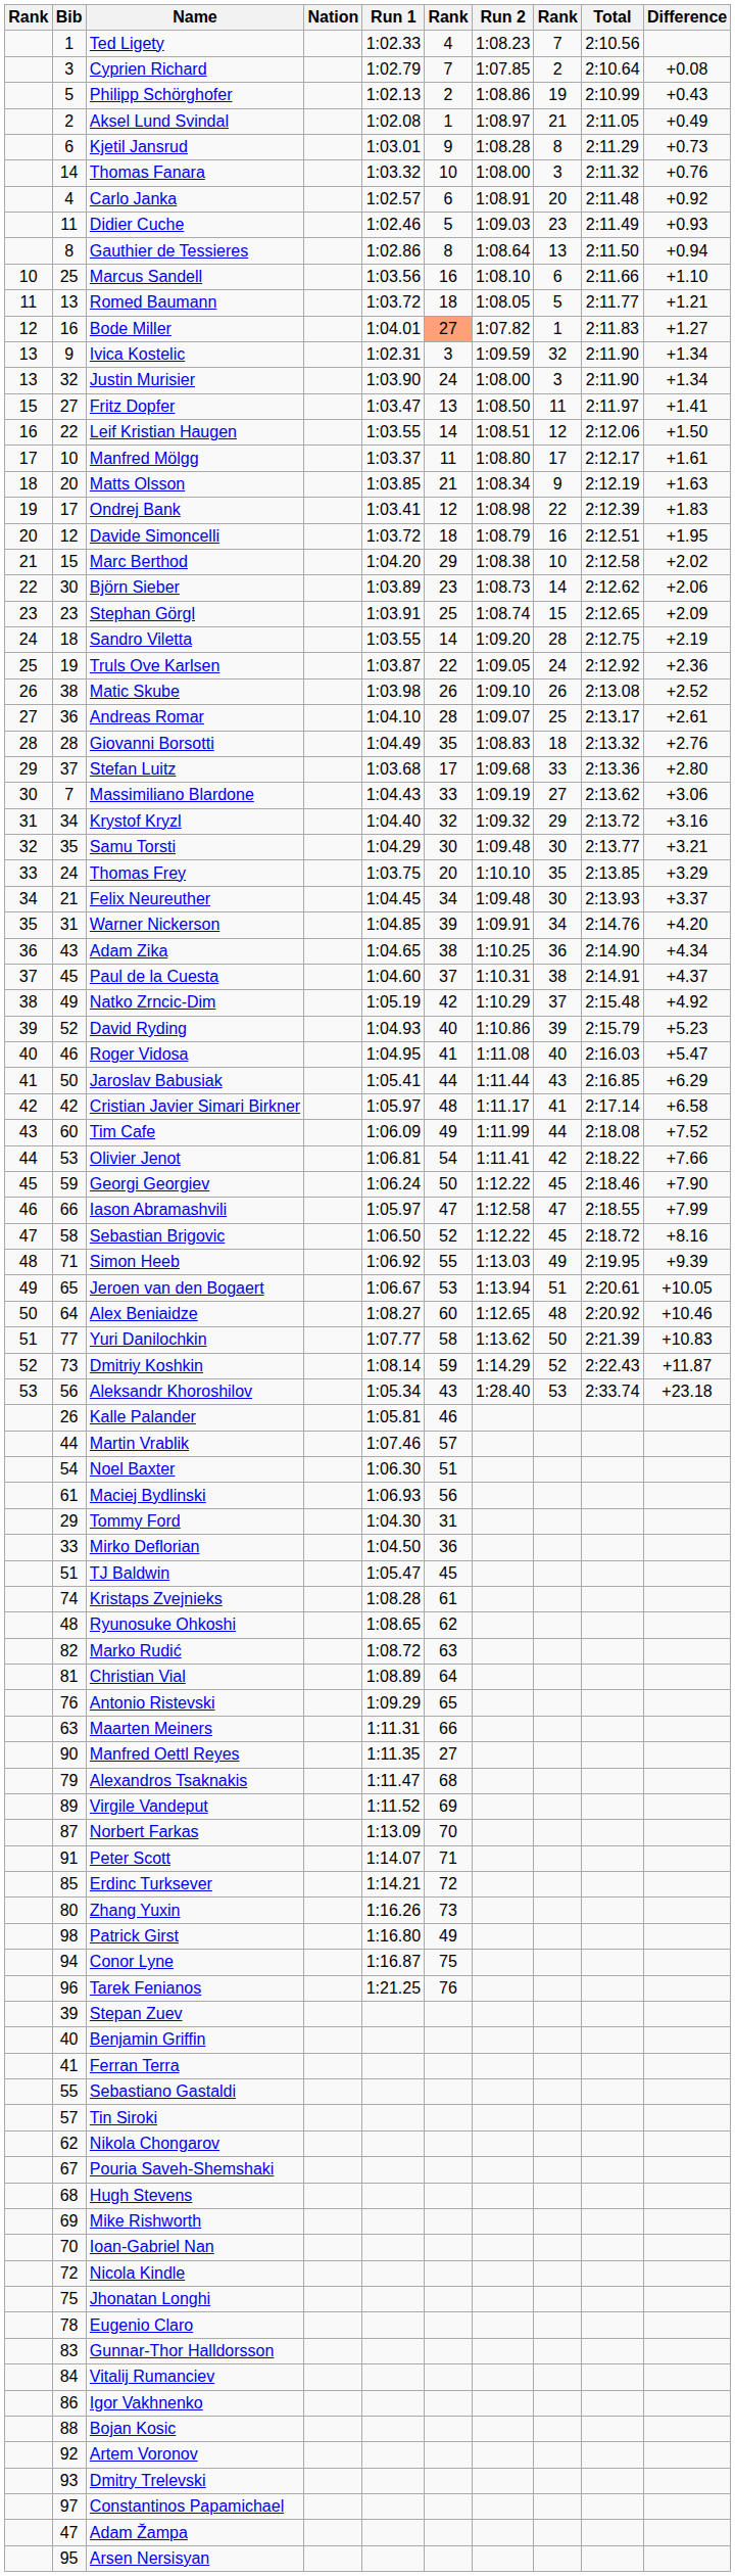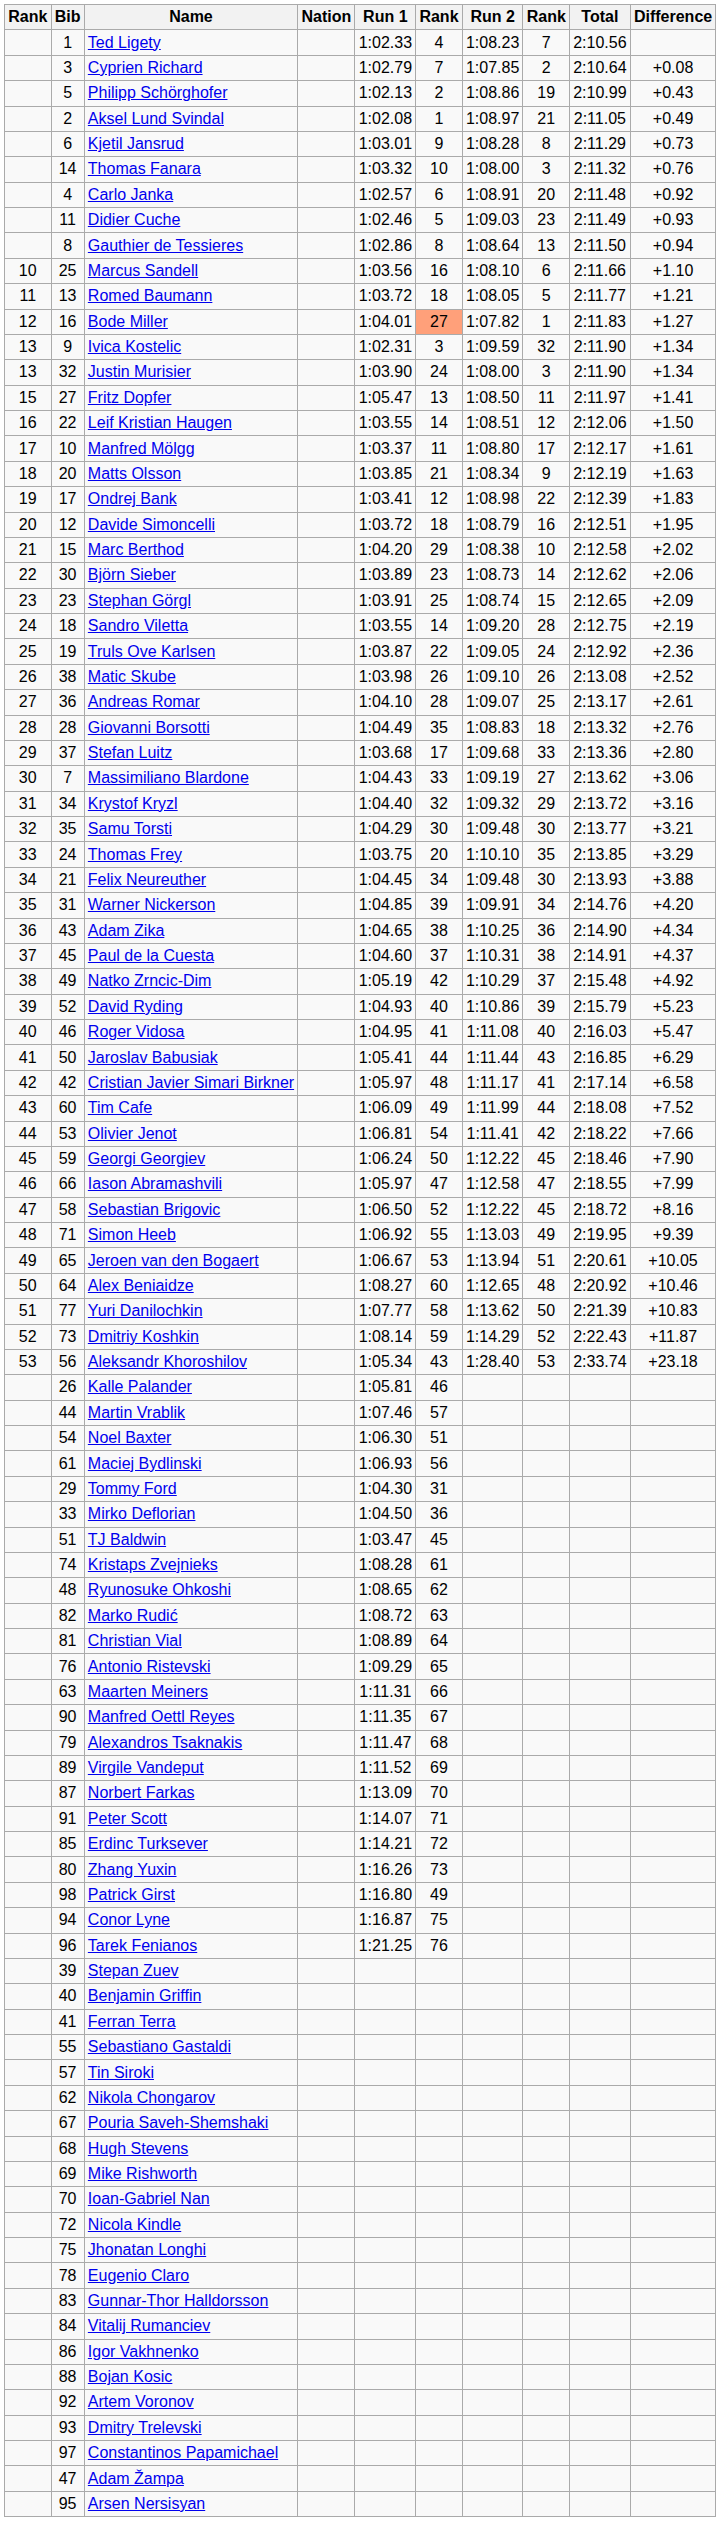Fritz Dopfer | Run 1: 1:03.47 -> 1:05.47
Felix Neureuther | Difference: +3.37 -> +3.88
TJ Baldwin | Run 1: 1:05.47 -> 1:03.47
Manfred Oettl Reyes | column 6: 27 -> 67
